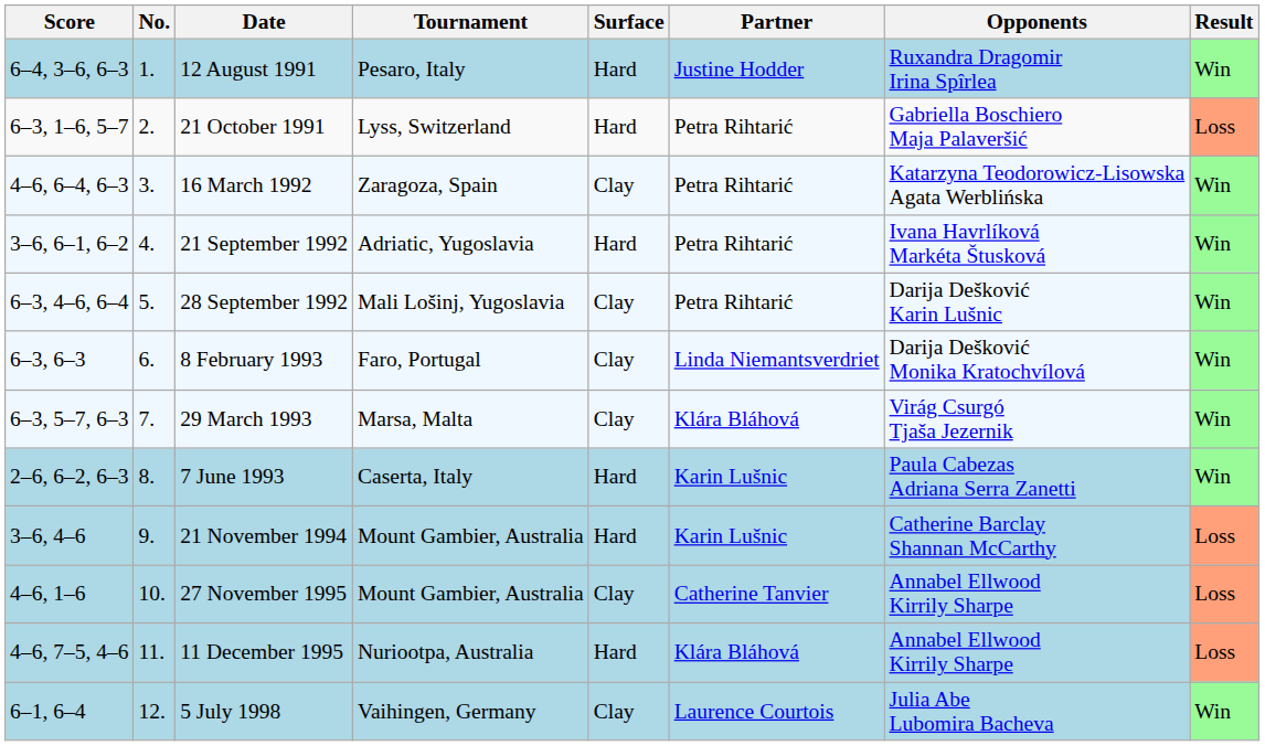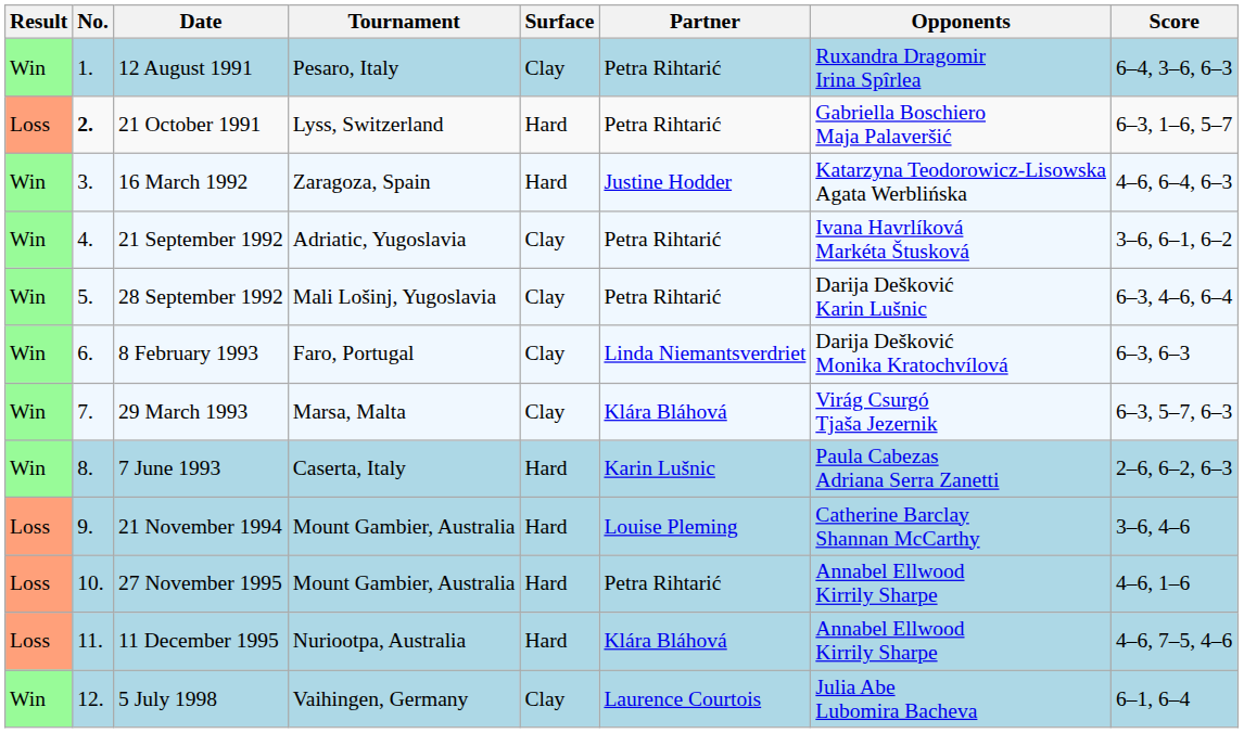columns swapped: Result <-> Score
12 August 1991 | Surface: Hard -> Clay
12 August 1991 | Partner: Justine Hodder -> Petra Rihtarić
21 October 1991 | No.: normal -> bold
16 March 1992 | Surface: Clay -> Hard
16 March 1992 | Partner: Petra Rihtarić -> Justine Hodder
21 September 1992 | Surface: Hard -> Clay
21 November 1994 | Partner: Karin Lušnic -> Louise Pleming
27 November 1995 | Surface: Clay -> Hard
27 November 1995 | Partner: Catherine Tanvier -> Petra Rihtarić
